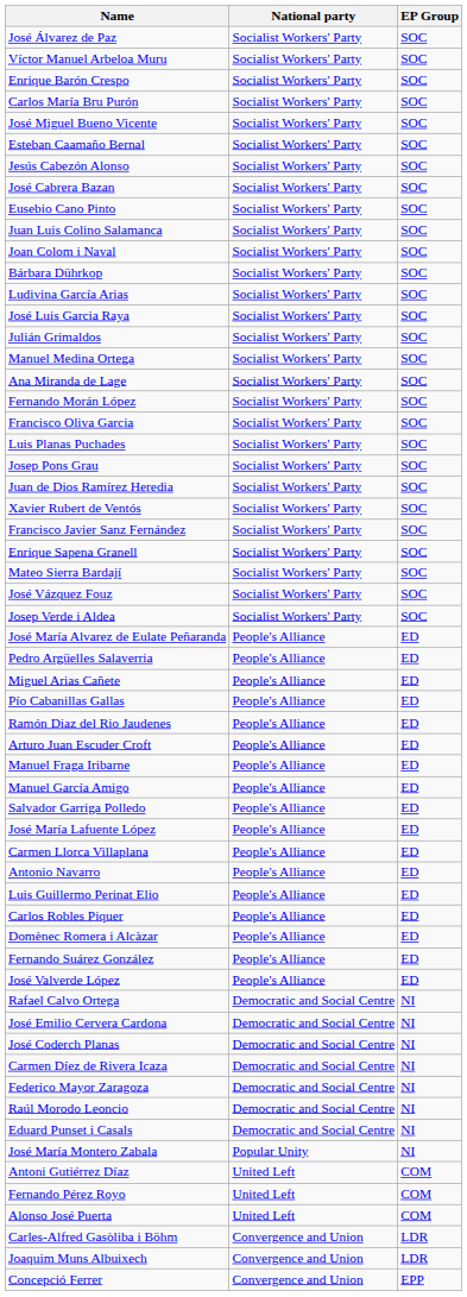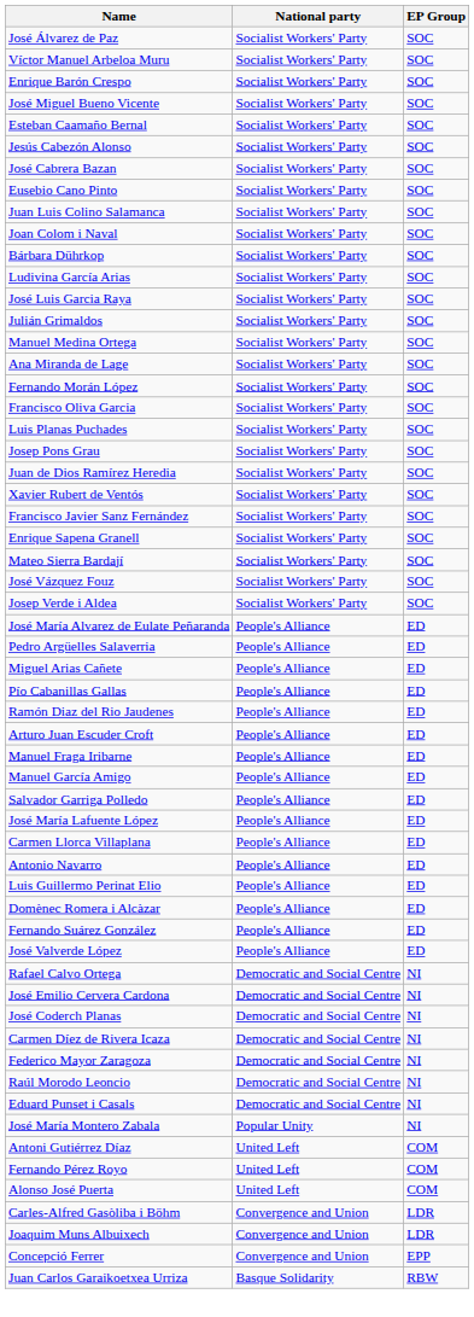- row: Carlos María Bru Purón | Socialist Workers' Party | SOC
- row: Carlos Robles Piquer | People's Alliance | ED
+ row: Juan Carlos Garaikoetxea Urriza | Basque Solidarity | RBW
